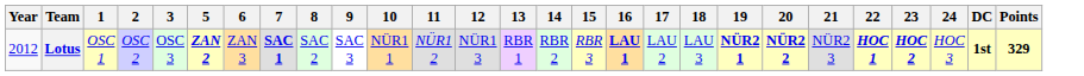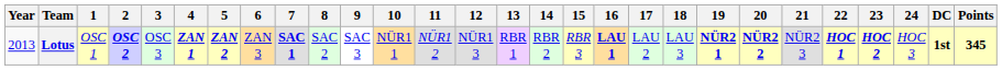+ column: 4 | ZAN 1
Lotus | Year: 2012 -> 2013
Lotus | 2: normal -> bold
Lotus | Points: 329 -> 345
